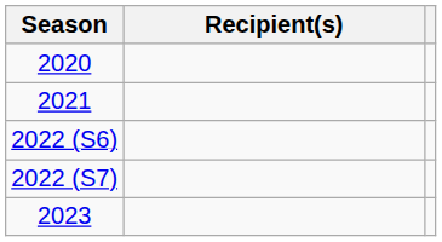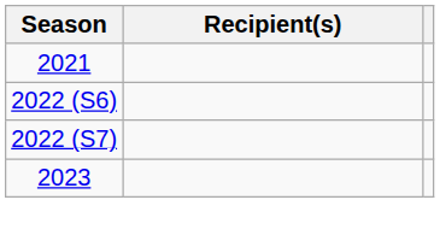- row: 2020
